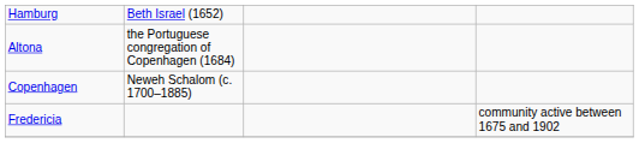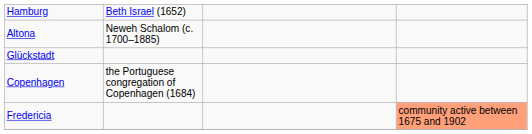Altona | column 2: the Portuguese congregation of Copenhagen (1684) -> Neweh Schalom (c. 1700–1885)
+ row: Glückstadt
Copenhagen | column 2: Neweh Schalom (c. 1700–1885) -> the Portuguese congregation of Copenhagen (1684)
Fredericia | column 4: no background -> lightsalmon background
